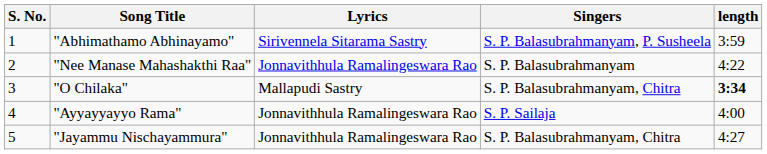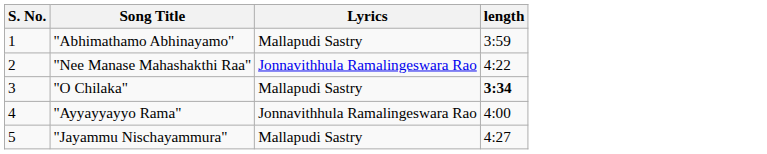- column: Singers | S. P. Balasubrahmanyam, P. Susheela | S. P. Balasubrahmanyam | S. P. Balasubrahmanyam, Chitra | S. P. Sailaja | S. P. Balasubrahmanyam, Chitra
"Abhimathamo Abhinayamo" | Lyrics: Sirivennela Sitarama Sastry -> Mallapudi Sastry
"Jayammu Nischayammura" | Lyrics: Jonnavithhula Ramalingeswara Rao -> Mallapudi Sastry
